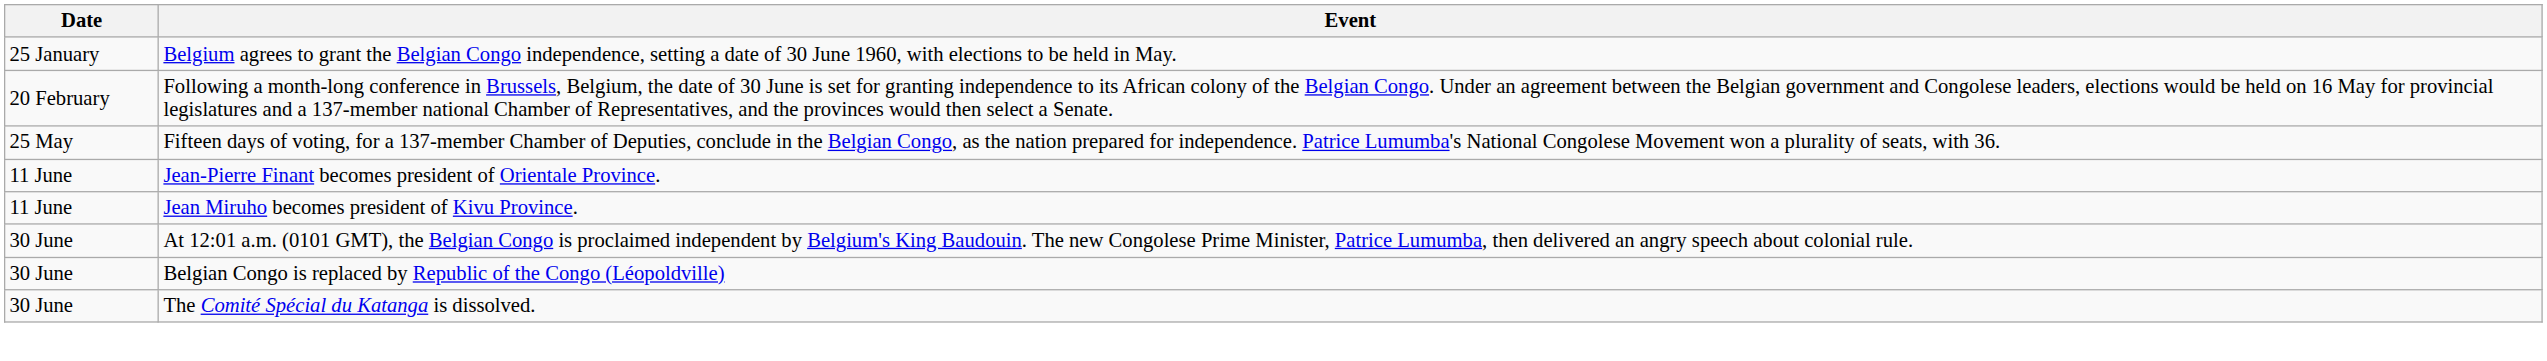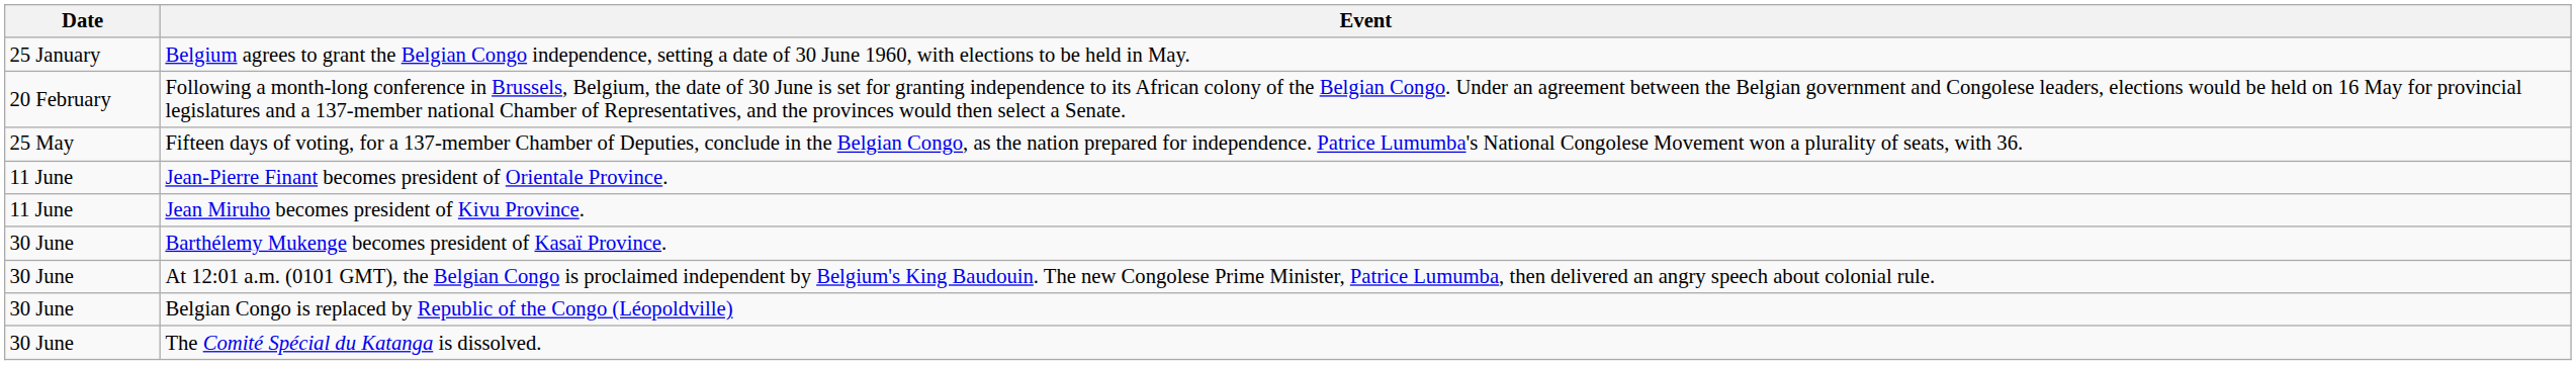+ row: 30 June | Barthélemy Mukenge becomes president of Kasaï Province.
